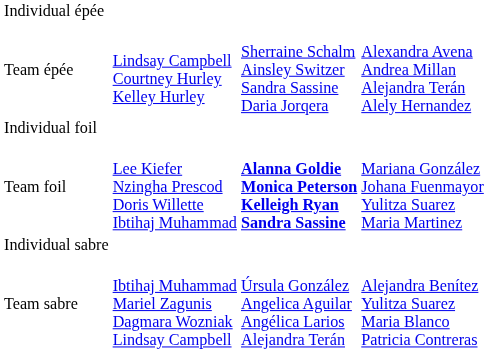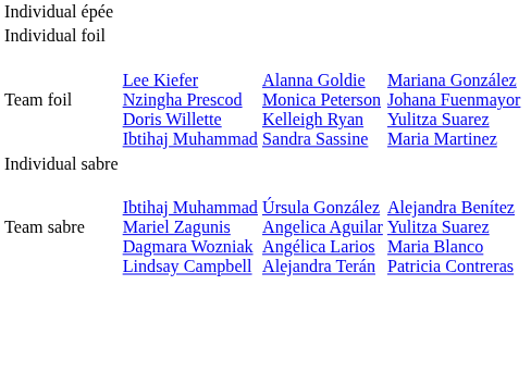- row: Team épée | Lindsay Campbell Courtney Hurley Kelley Hurley | Sherraine Schalm Ainsley Switzer Sandra Sassine Daria Jorqera | Alexandra Avena Andrea Millan Alejandra Terán Alely Hernandez
Team foil | column 3: bold -> normal
